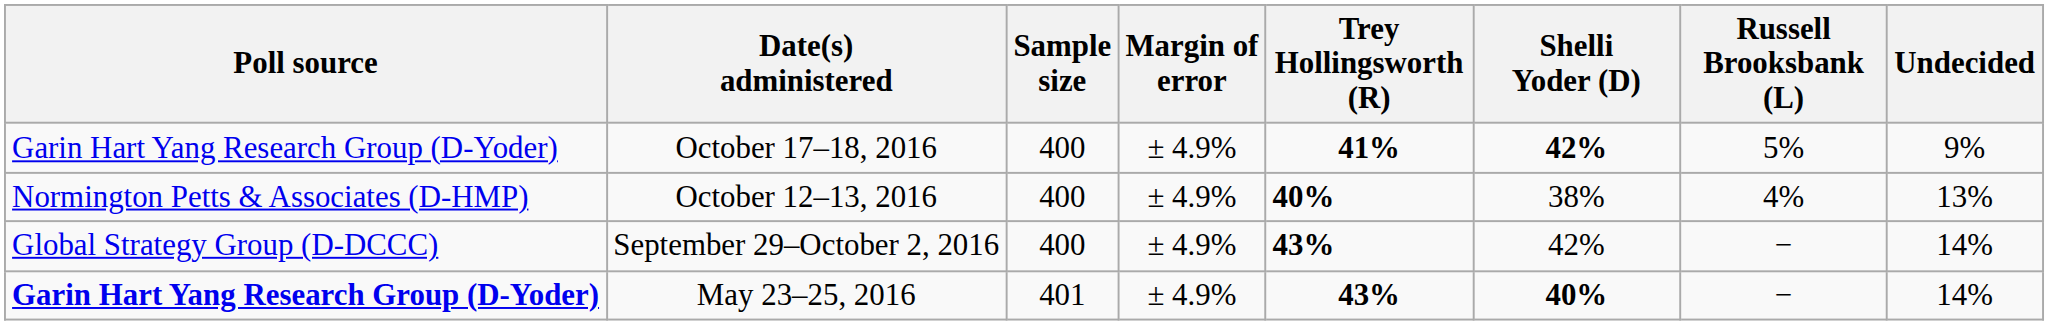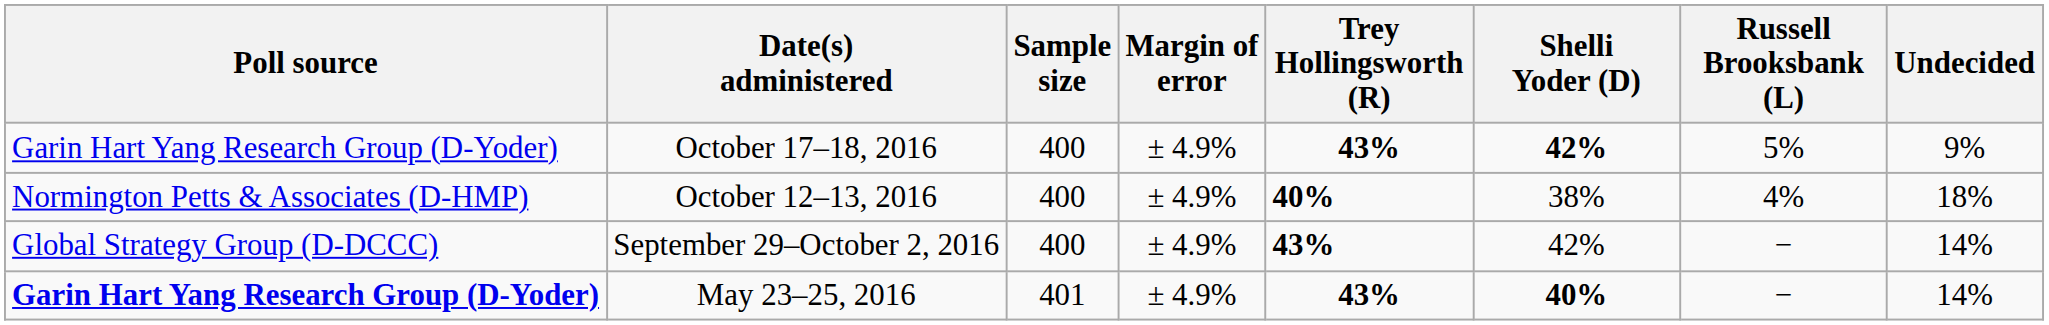October 17–18, 2016 | Trey Hollingsworth (R): 41% -> 43%
October 12–13, 2016 | Undecided: 13% -> 18%
